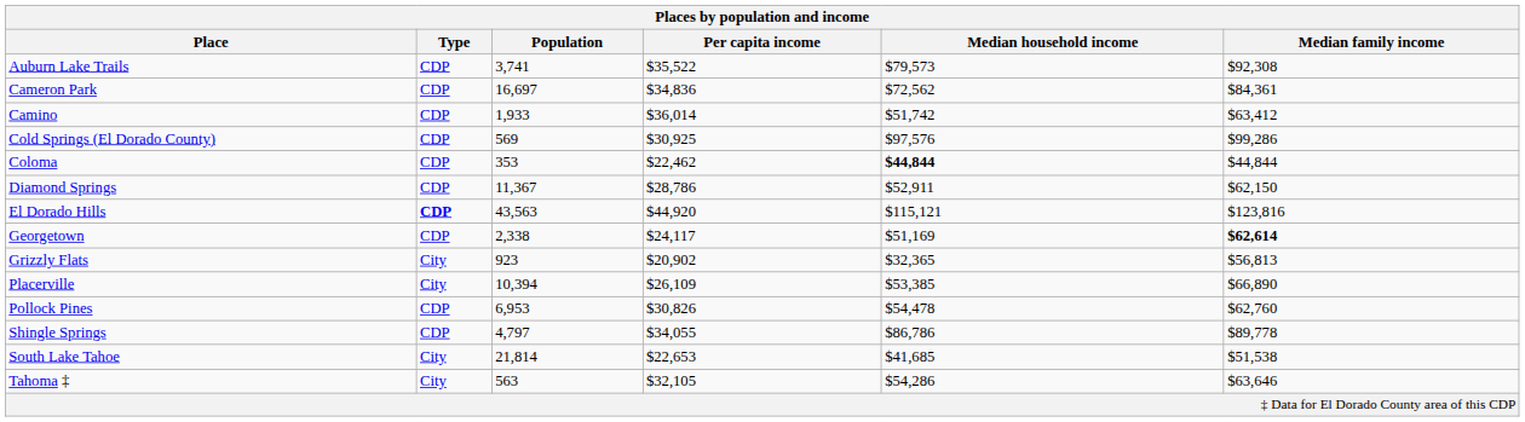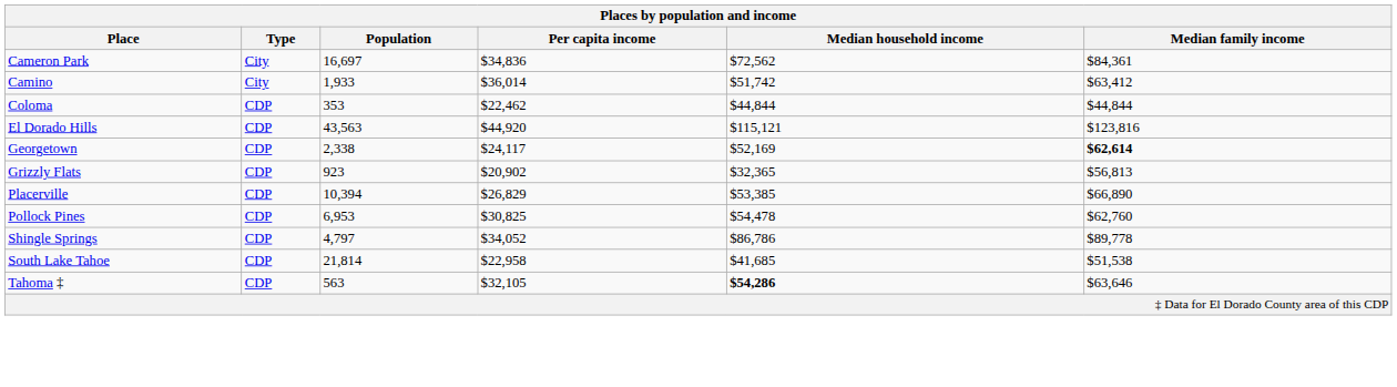- row: Auburn Lake Trails | CDP | 3,741 | $35,522 | $79,573 | $92,308
Cameron Park | Type: CDP -> City
Camino | Type: CDP -> City
- row: Cold Springs (El Dorado County) | CDP | 569 | $30,925 | $97,576 | $99,286
Coloma | Median household income: bold -> normal
- row: Diamond Springs | CDP | 11,367 | $28,786 | $52,911 | $62,150
El Dorado Hills | Type: bold -> normal
Georgetown | Median household income: $51,169 -> $52,169
Grizzly Flats | Type: City -> CDP
Placerville | Type: City -> CDP
Placerville | Per capita income: $26,109 -> $26,829
Pollock Pines | Per capita income: $30,826 -> $30,825
Shingle Springs | Per capita income: $34,055 -> $34,052
South Lake Tahoe | Type: City -> CDP
South Lake Tahoe | Per capita income: $22,653 -> $22,958
Tahoma ‡ | Type: City -> CDP
Tahoma ‡ | Median household income: normal -> bold
